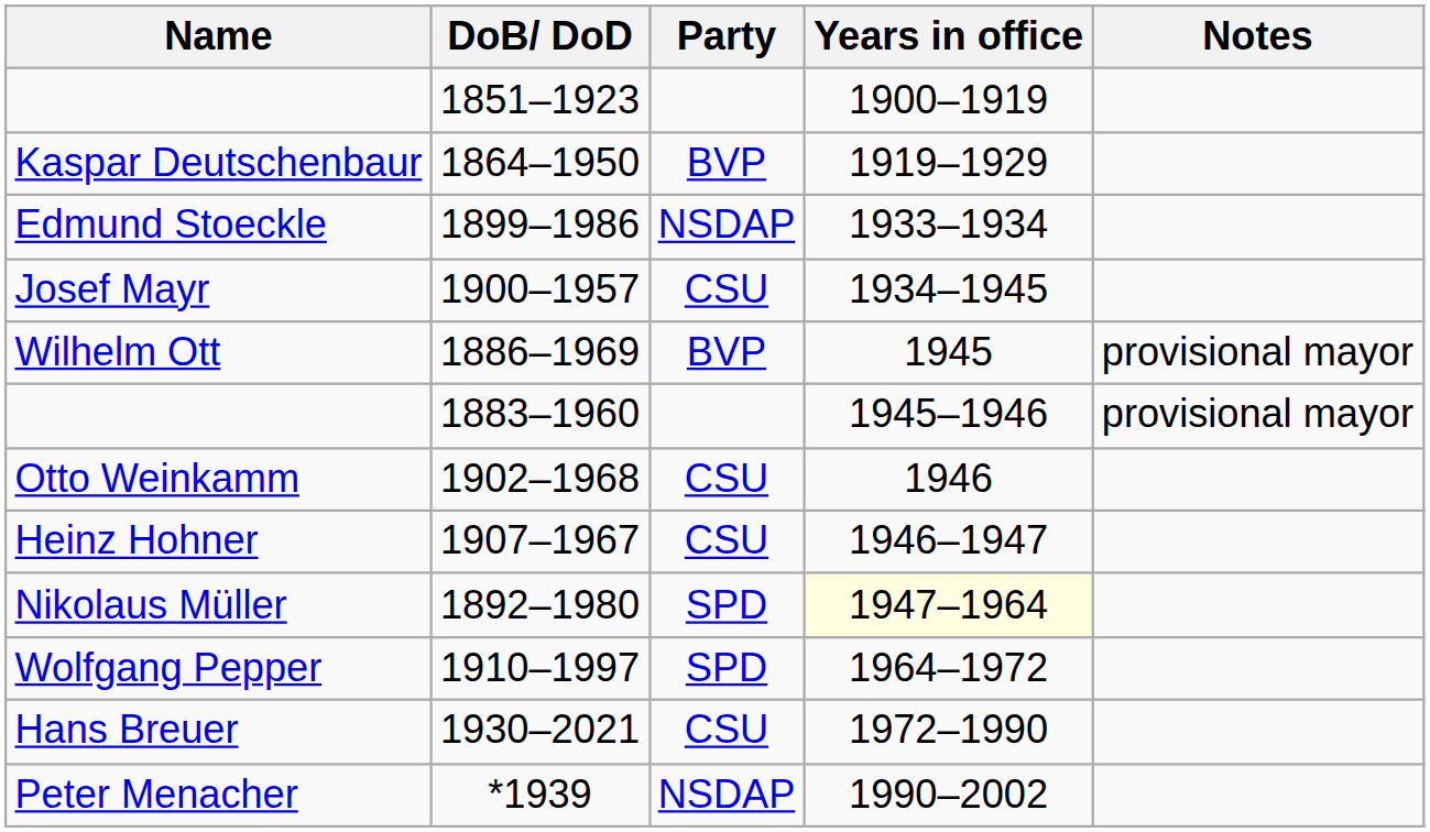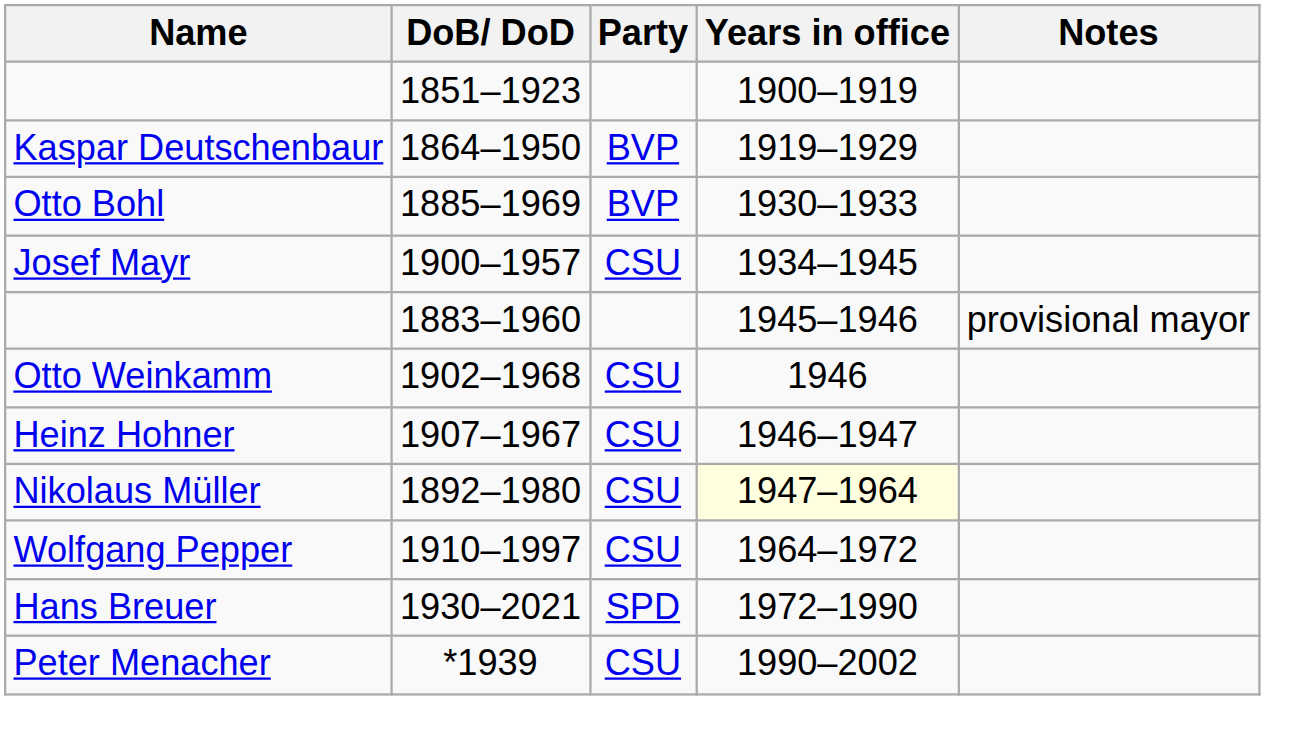+ row: Otto Bohl | 1885–1969 | BVP | 1930–1933
- row: Edmund Stoeckle | 1899–1986 | NSDAP | 1933–1934
- row: Wilhelm Ott | 1886–1969 | BVP | 1945 | provisional mayor
Nikolaus Müller | Party: SPD -> CSU
Wolfgang Pepper | Party: SPD -> CSU
Hans Breuer | Party: CSU -> SPD
Peter Menacher | Party: NSDAP -> CSU
